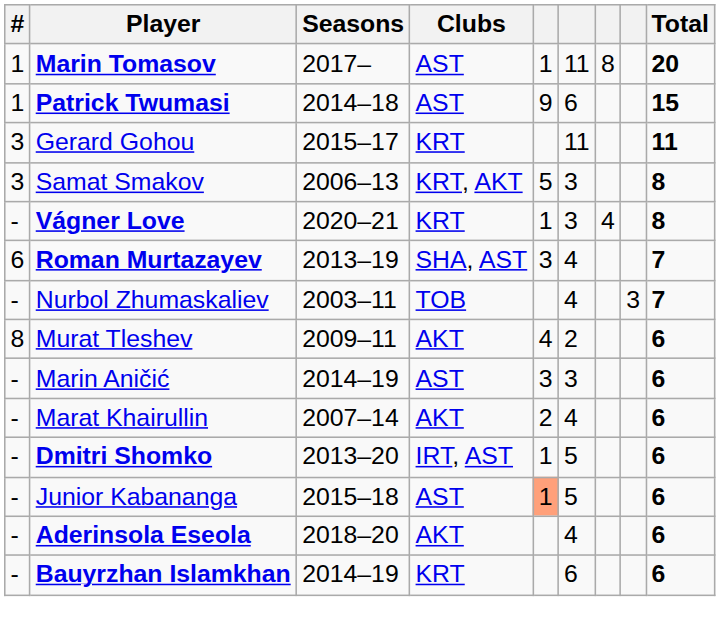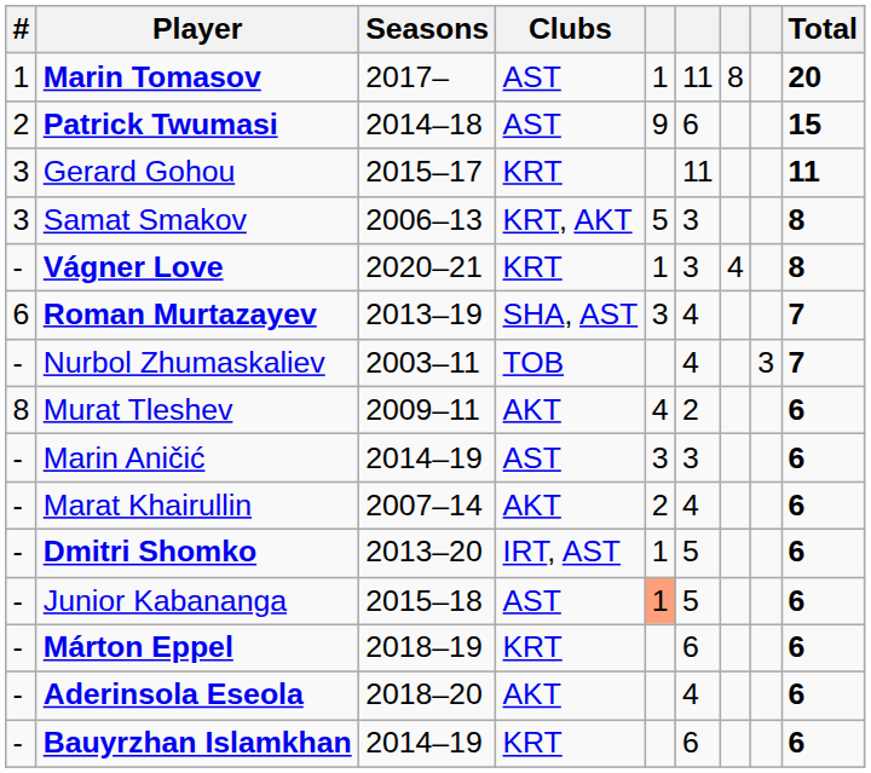Patrick Twumasi | #: 1 -> 2
+ row: - | Márton Eppel | 2018–19 | KRT | 6 | 6
